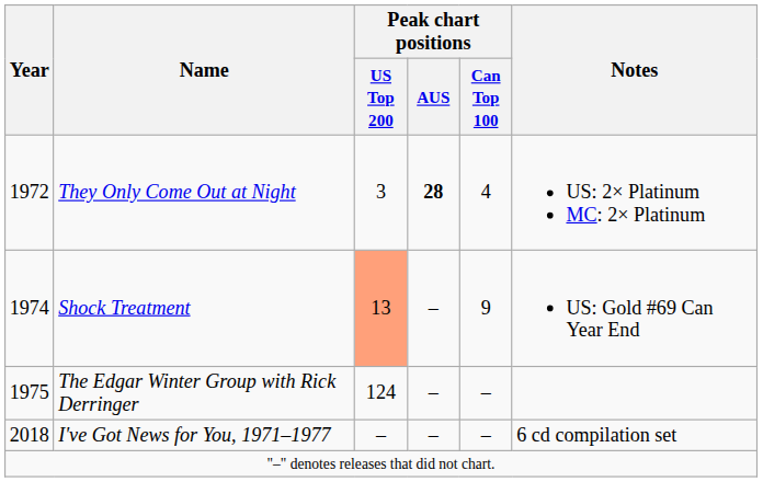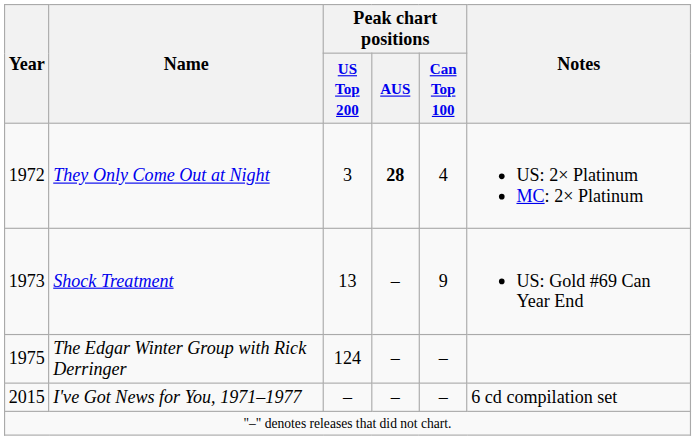Shock Treatment | Year: 1974 -> 1973
Shock Treatment | Peak chart positions / US Top 200: lightsalmon background -> no background
I've Got News for You, 1971–1977 | Year: 2018 -> 2015
